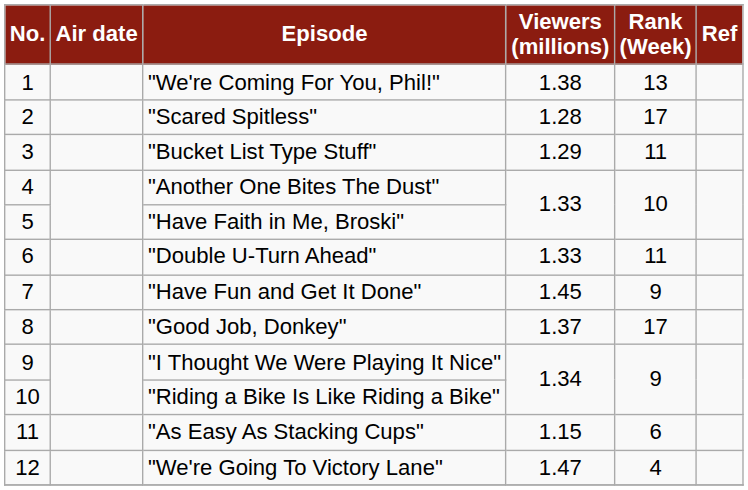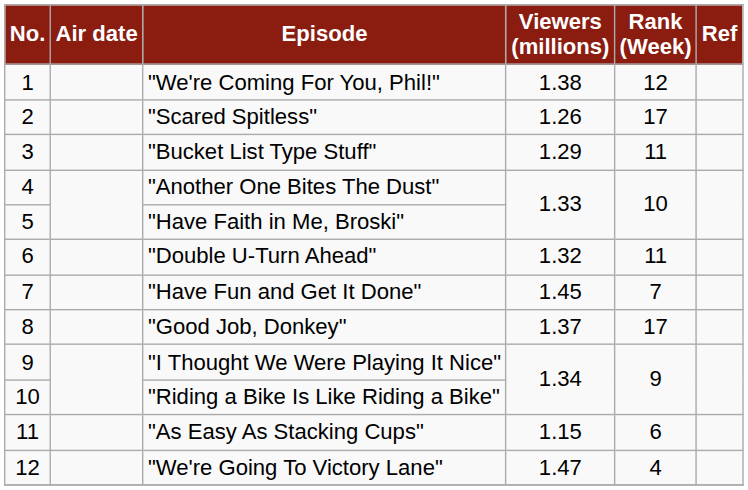"We're Coming For You, Phil!" | Rank (Week): 13 -> 12
"Scared Spitless" | Viewers (millions): 1.28 -> 1.26
"Double U-Turn Ahead" | Viewers (millions): 1.33 -> 1.32
"Have Fun and Get It Done" | Rank (Week): 9 -> 7
